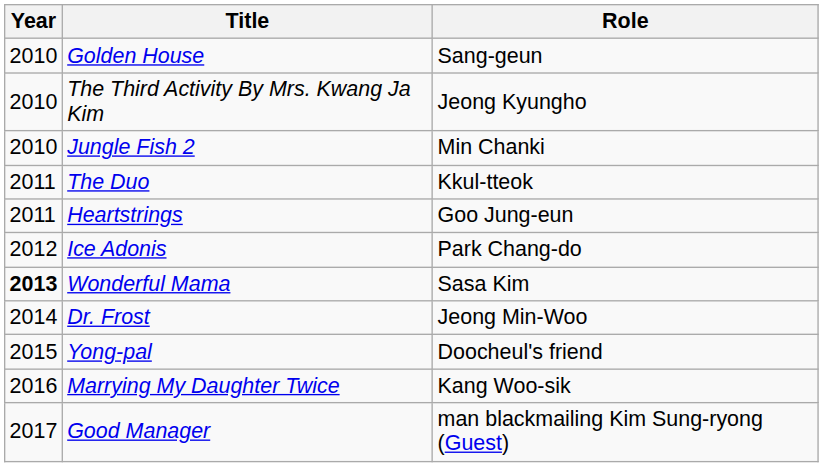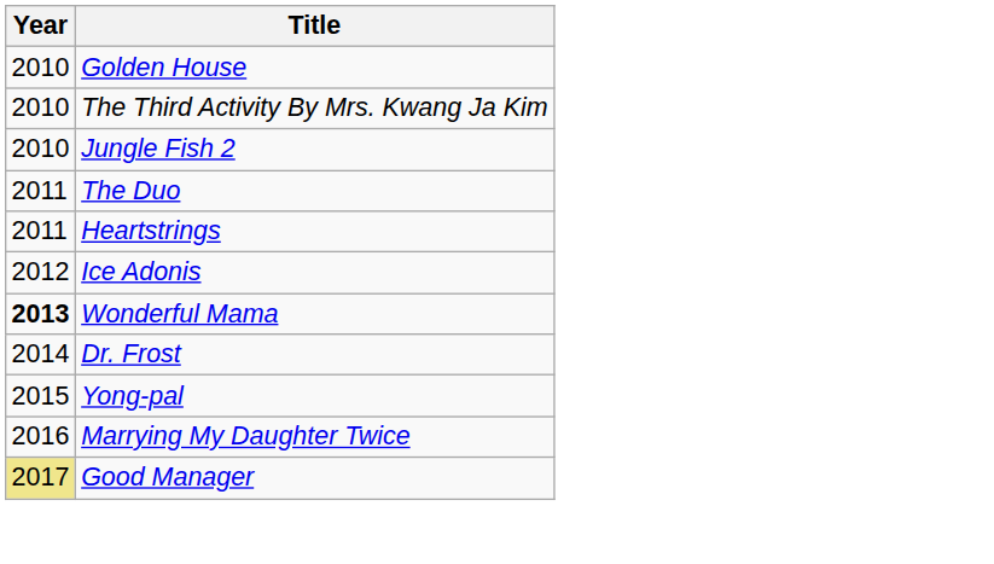- column: Role | Sang-geun | Jeong Kyungho | Min Chanki | Kkul-tteok | Goo Jung-eun | Park Chang-do | Sasa Kim | Jeong Min-Woo | Doocheul's friend | Kang Woo-sik | man blackmailing Kim Sung-ryong (Guest)
Good Manager | Year: no background -> khaki background
